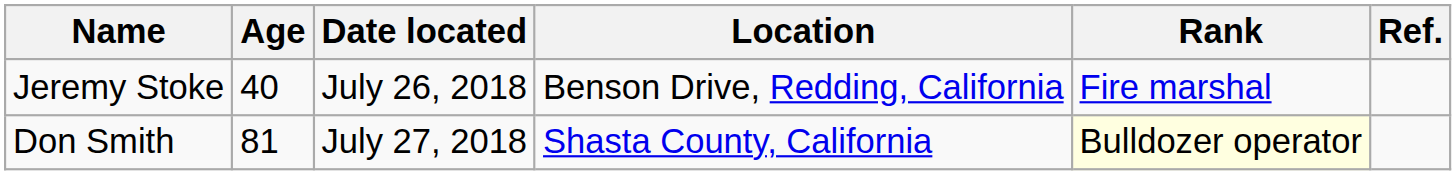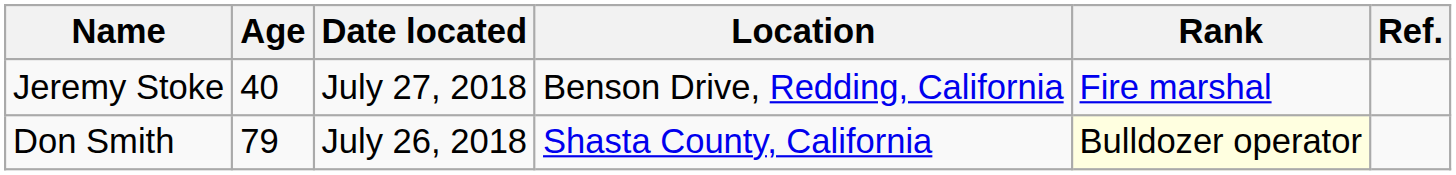Jeremy Stoke | Date located: July 26, 2018 -> July 27, 2018
Don Smith | Age: 81 -> 79
Don Smith | Date located: July 27, 2018 -> July 26, 2018
